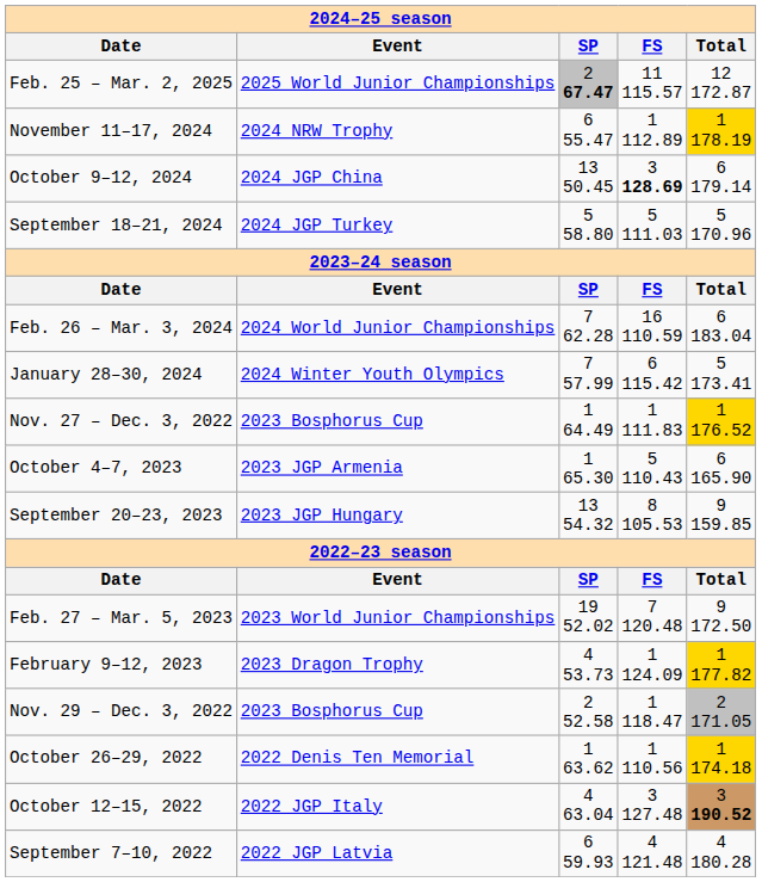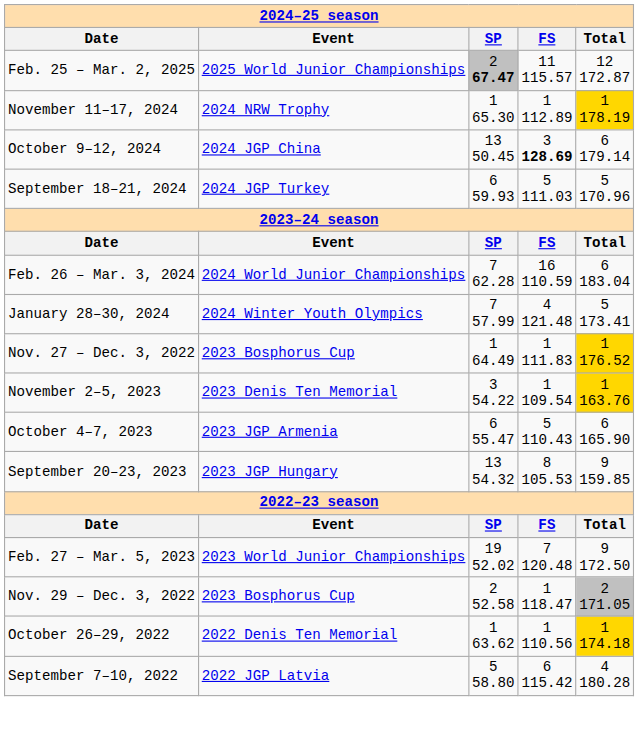November 11–17, 2024 | SP: 6 55.47 -> 1 65.30
September 18–21, 2024 | SP: 5 58.80 -> 6 59.93
January 28–30, 2024 | FS: 6 115.42 -> 4 121.48
+ row: November 2–5, 2023 | 2023 Denis Ten Memorial | 3 54.22 | 1 109.54 | 1 163.76
October 4–7, 2023 | SP: 1 65.30 -> 6 55.47
- row: February 9–12, 2023 | 2023 Dragon Trophy | 4 53.73 | 1 124.09 | 1 177.82
- row: October 12–15, 2022 | 2022 JGP Italy | 4 63.04 | 3 127.48 | 3 190.52
September 7–10, 2022 | SP: 6 59.93 -> 5 58.80
September 7–10, 2022 | FS: 4 121.48 -> 6 115.42
